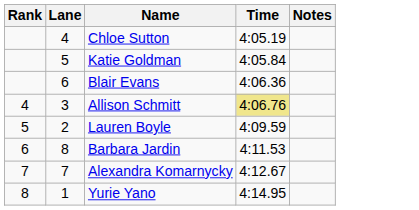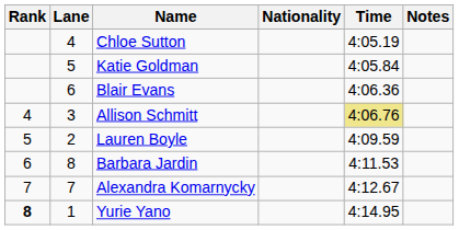+ column: Nationality
Yurie Yano | Rank: normal -> bold
